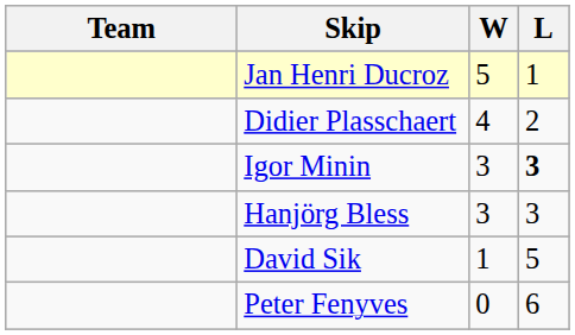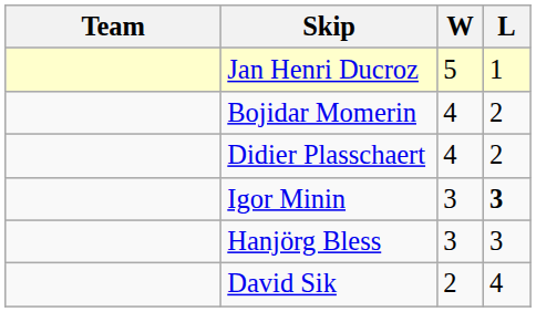+ row: Bojidar Momerin | 4 | 2
David Sik | W: 1 -> 2
David Sik | L: 5 -> 4
- row: Peter Fenyves | 0 | 6
